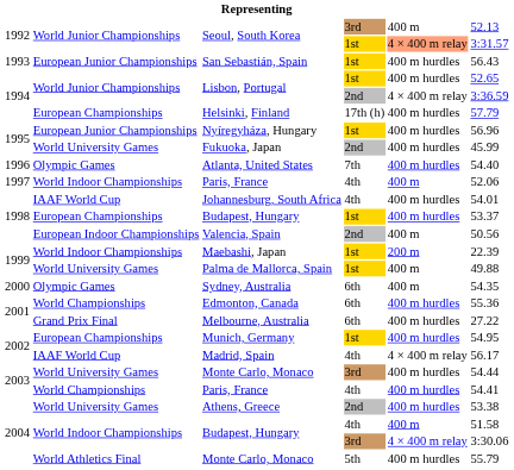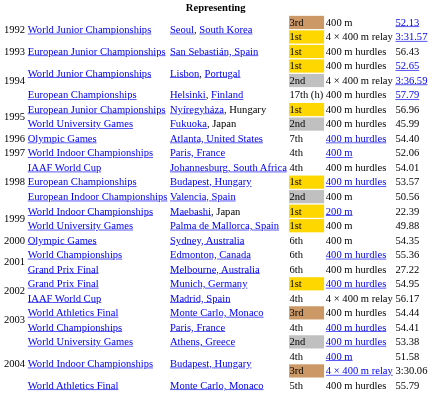Seoul, South Korea / 1st | column 5: lightsalmon background -> no background
Budapest, Hungary / 1st | column 6: 53.37 -> 53.57
Munich, Germany | column 2: European Championships -> Grand Prix Final
Monte Carlo, Monaco / 3rd | column 2: World University Games -> World Athletics Final
